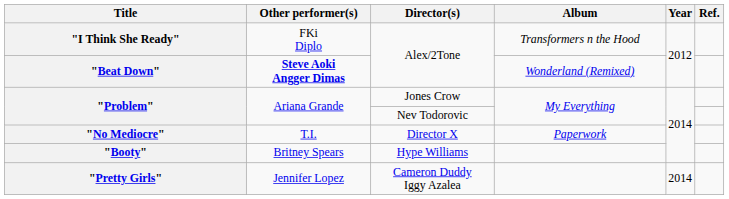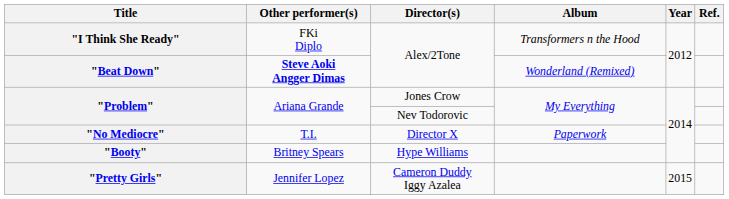"Pretty Girls" | Year: 2014 -> 2015
